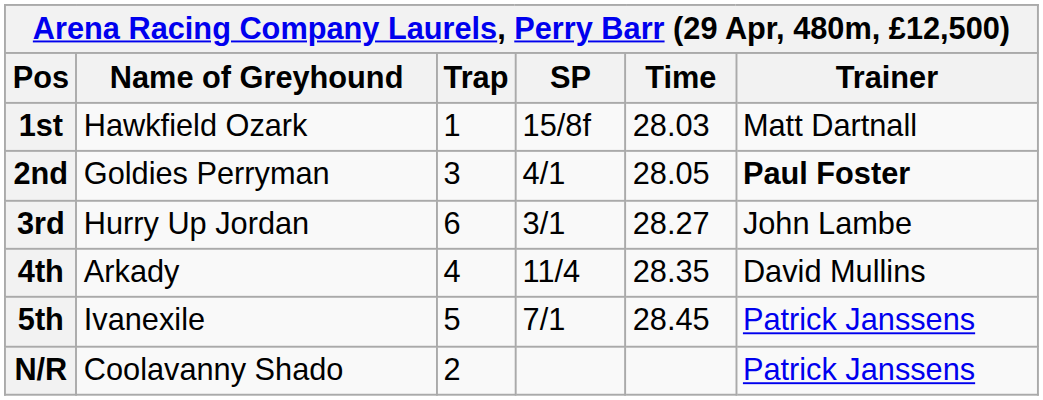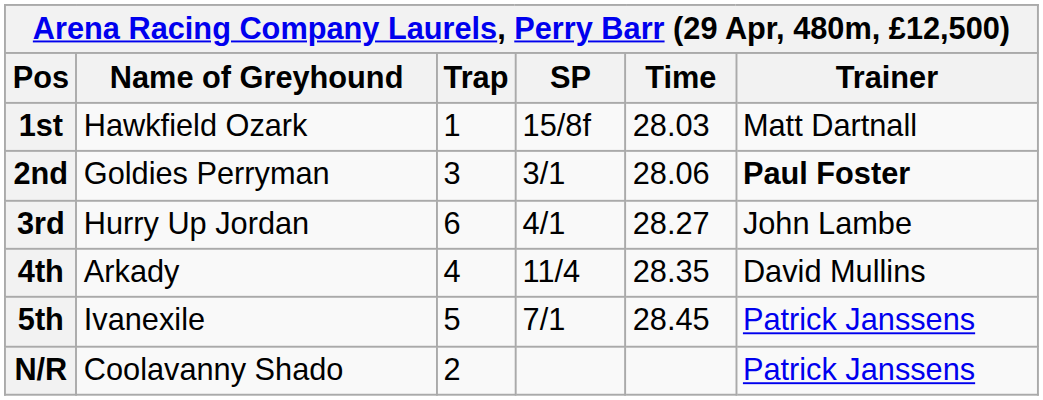2nd | SP: 4/1 -> 3/1
2nd | Time: 28.05 -> 28.06
3rd | SP: 3/1 -> 4/1
